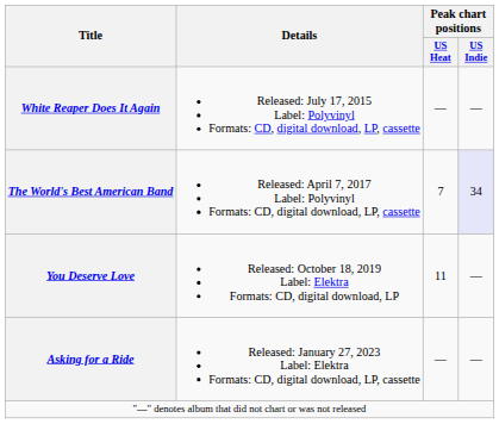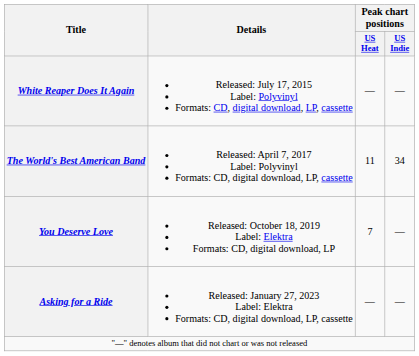The World's Best American Band | Peak chart positions / US Heat: 7 -> 11
The World's Best American Band | Peak chart positions / US Indie: lavender background -> no background
You Deserve Love | Peak chart positions / US Heat: 11 -> 7
